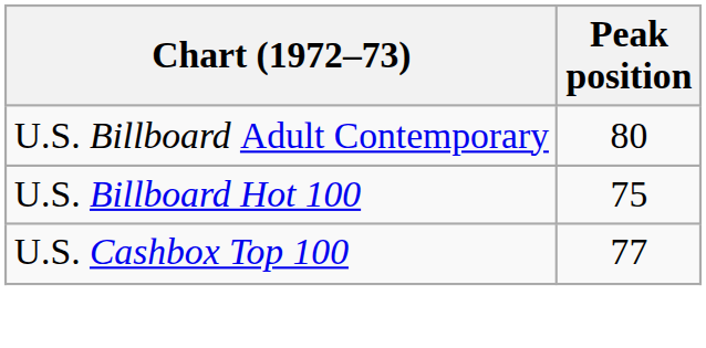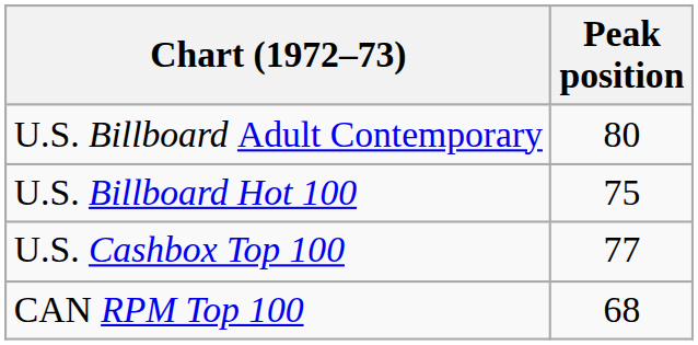+ row: CAN RPM Top 100 | 68
